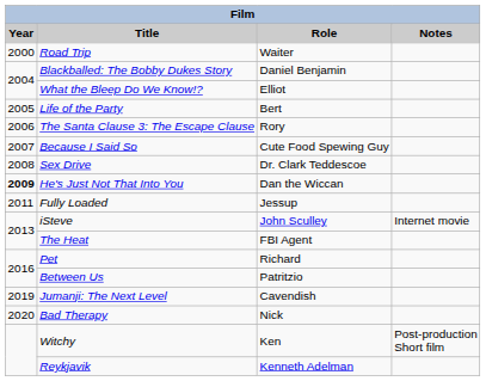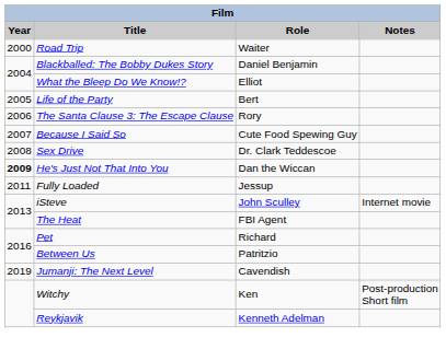- row: 2020 | Bad Therapy | Nick
